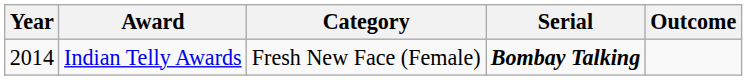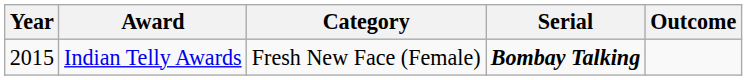Indian Telly Awards | Year: 2014 -> 2015
